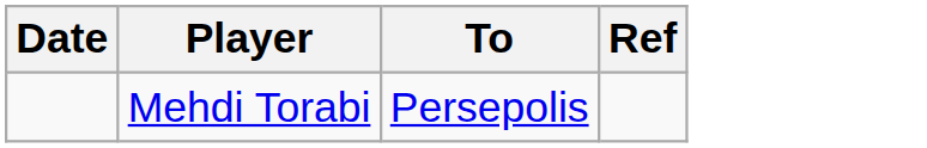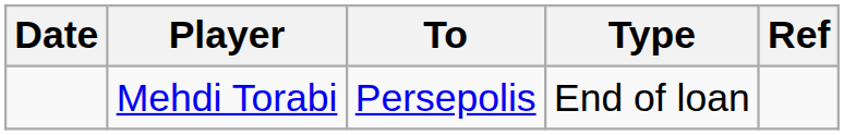+ column: Type | End of loan
